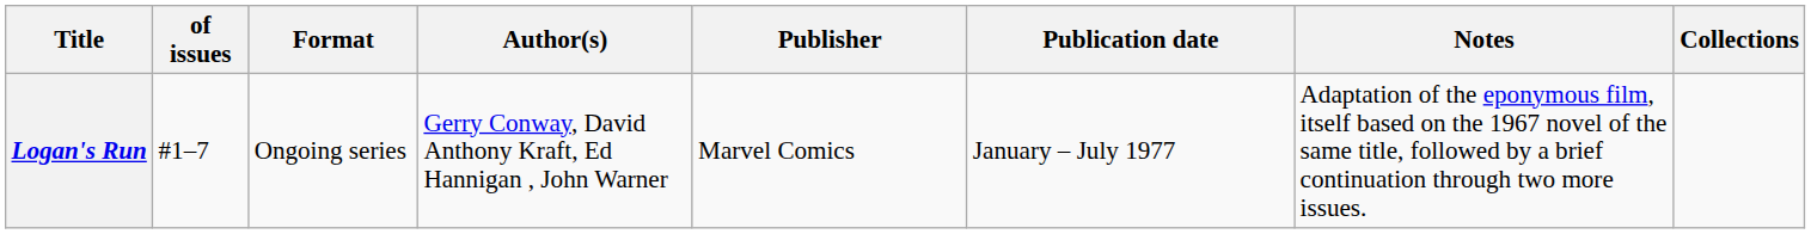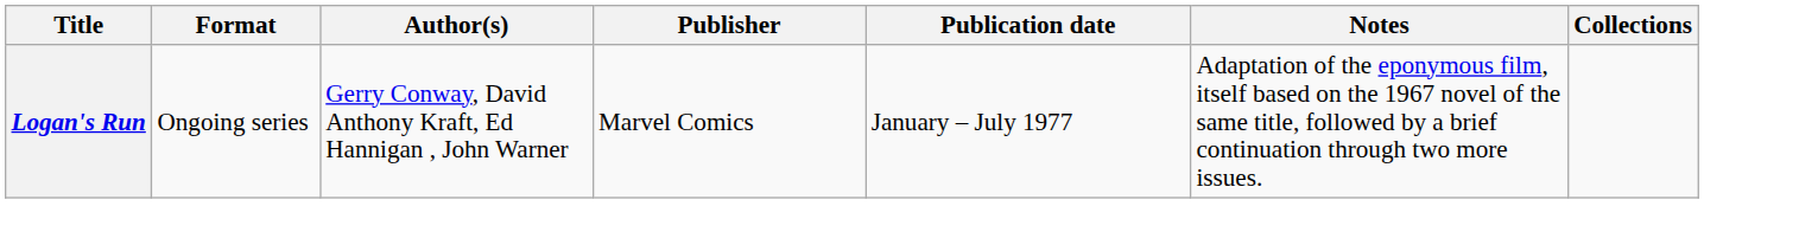- column: of issues | #1–7
